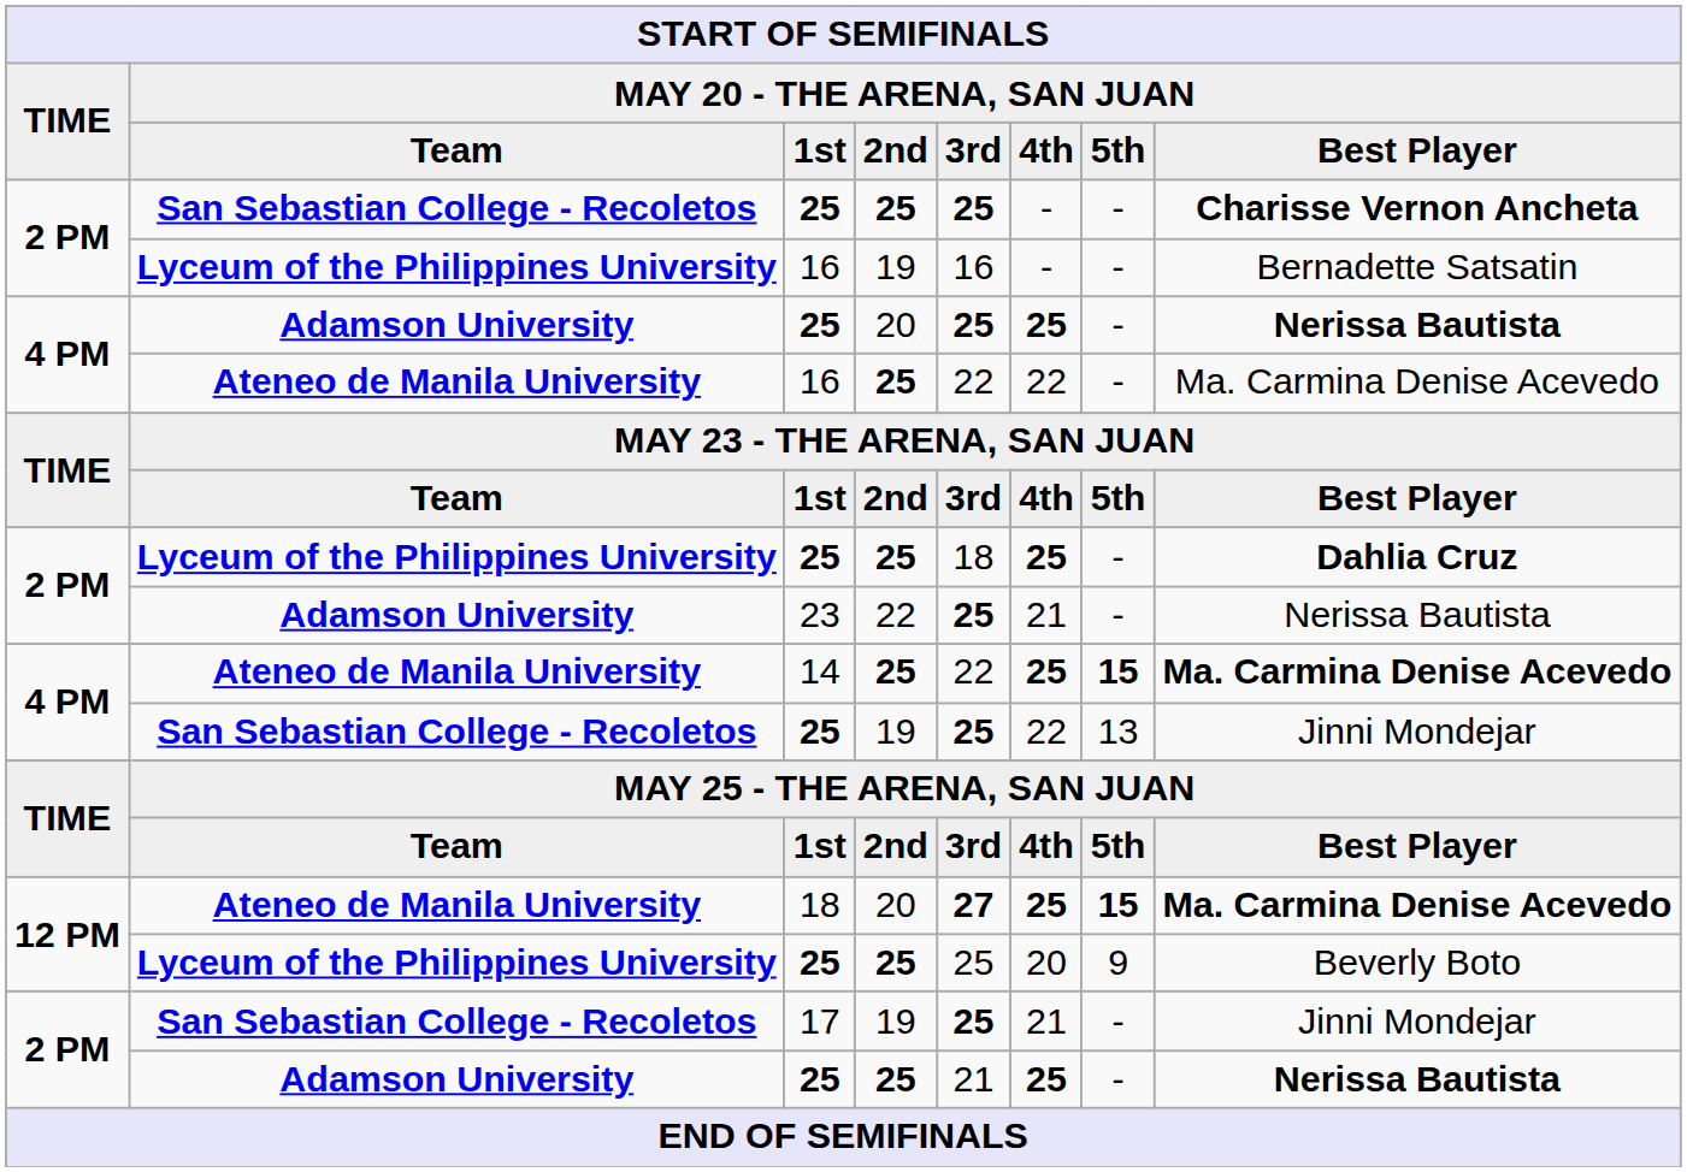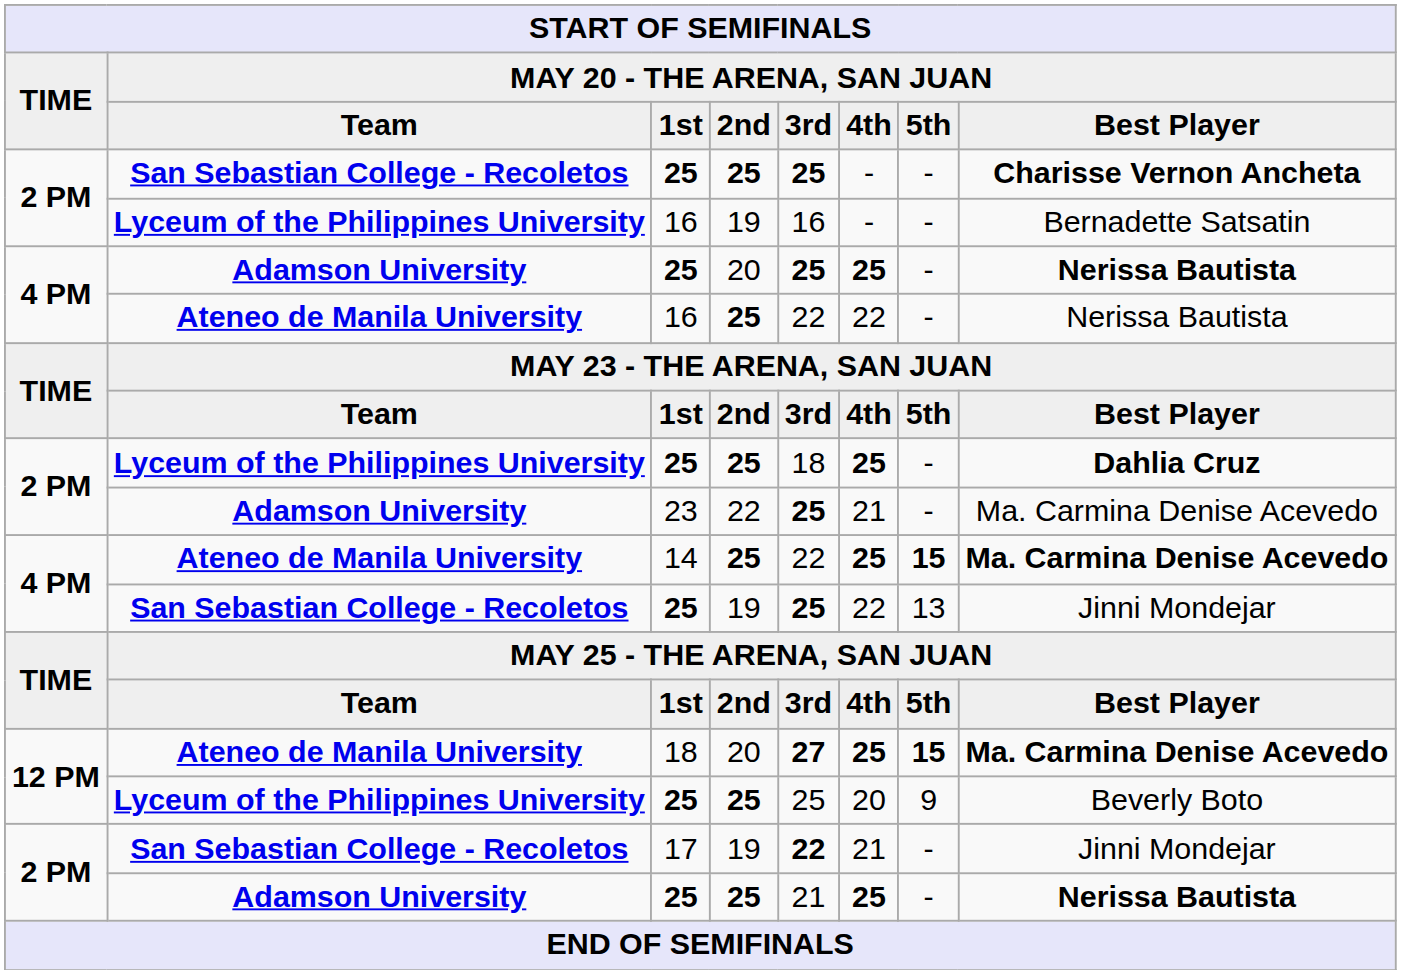Ateneo de Manila University / 16 | column 8: Ma. Carmina Denise Acevedo -> Nerissa Bautista
23 | column 8: Nerissa Bautista -> Ma. Carmina Denise Acevedo
17 | column 5: 25 -> 22
